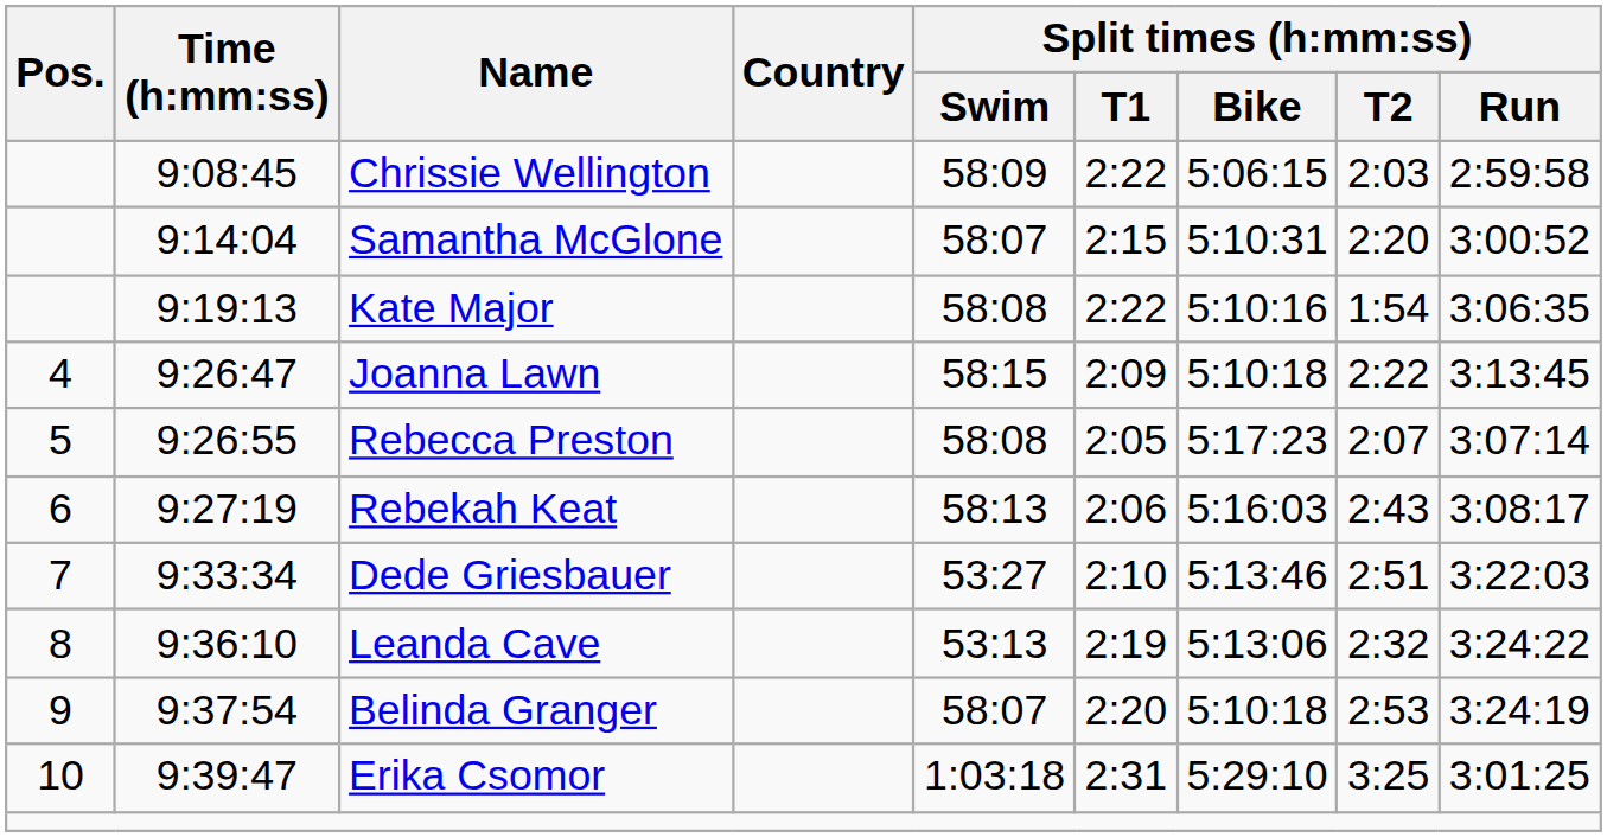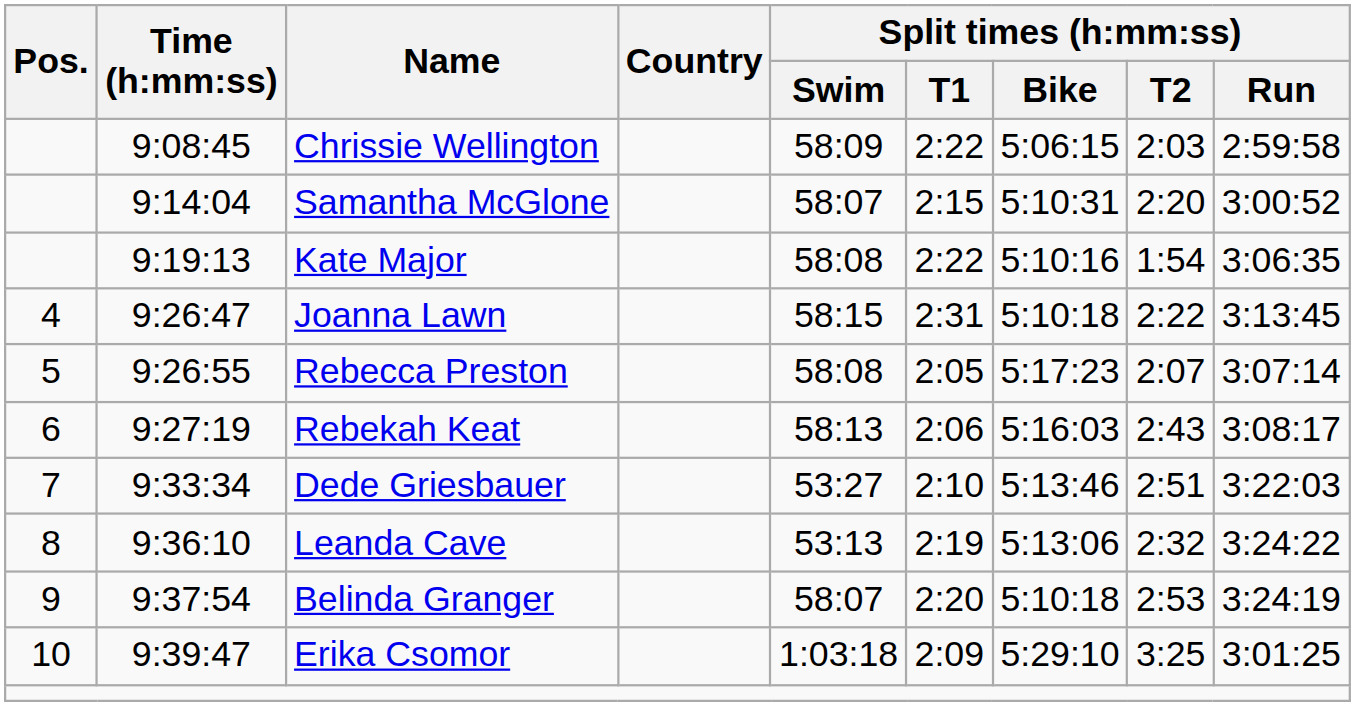Joanna Lawn | Split times (h:mm:ss) / T1: 2:09 -> 2:31
Erika Csomor | Split times (h:mm:ss) / T1: 2:31 -> 2:09
